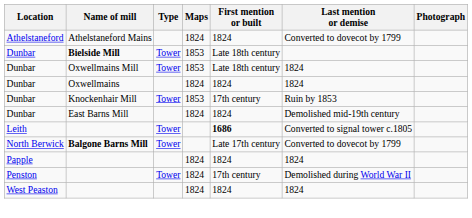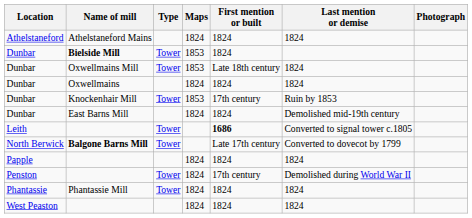Athelstaneford Mains | Last mention or demise: Converted to dovecot by 1799 -> 1824
Bielside Mill | First mention or built: Late 18th century -> 1824
+ row: Phantassie | Phantassie Mill | Tower | 1824 | 1824 | 1824
